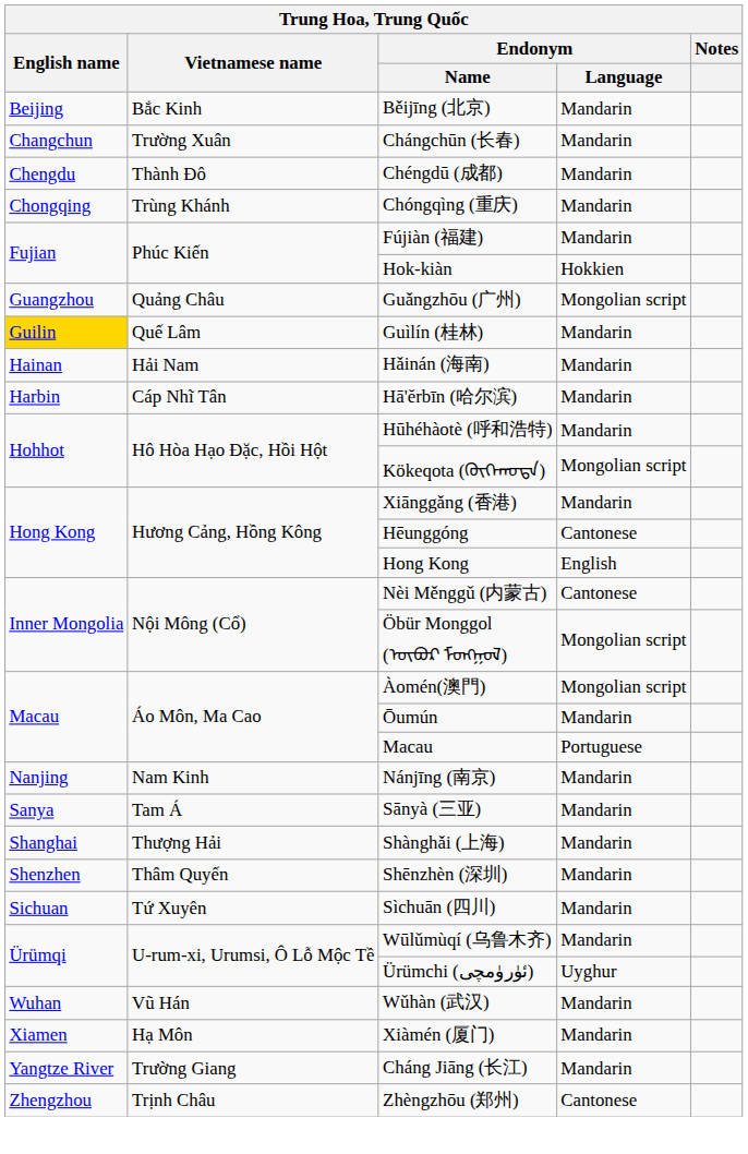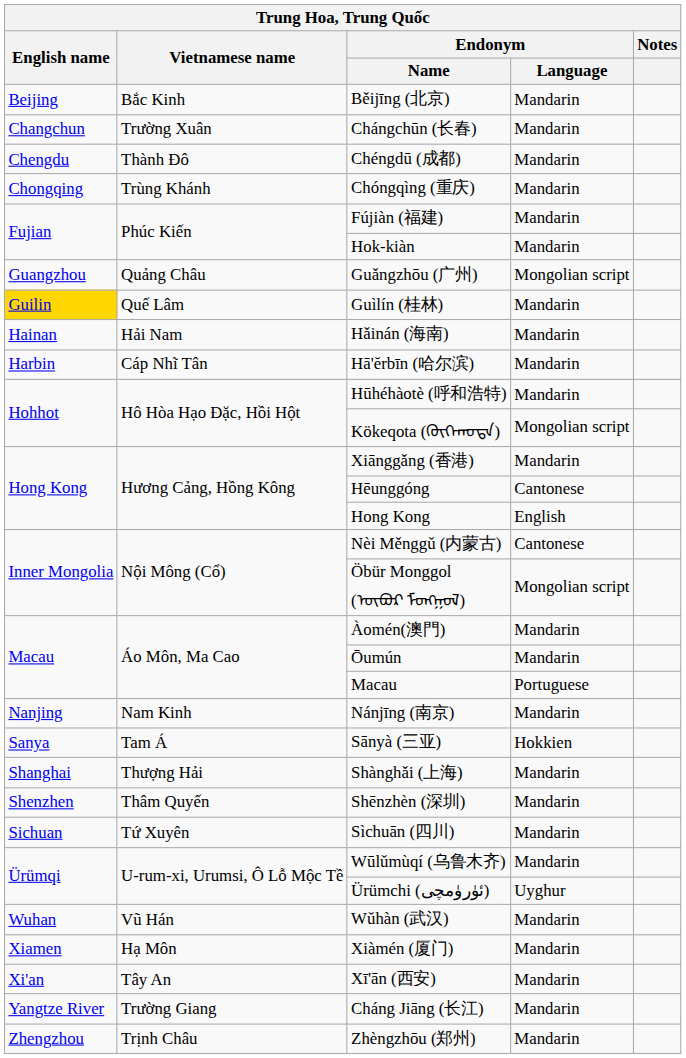Hok-kiàn | Endonym / Language: Hokkien -> Mandarin
Àomén(澳門) | Endonym / Language: Mongolian script -> Mandarin
Sānyà (三亚) | Endonym / Language: Mandarin -> Hokkien
+ row: Xi'an | Tây An | Xī'ān (西安) | Mandarin
Zhèngzhōu (郑州) | Endonym / Language: Cantonese -> Mandarin
